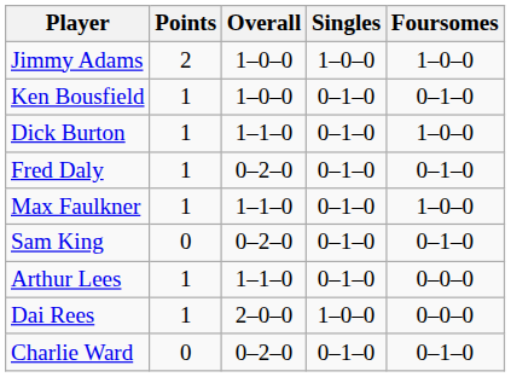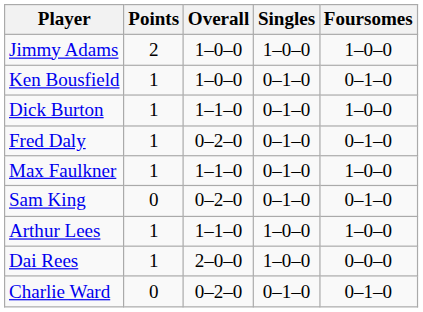Arthur Lees | Singles: 0–1–0 -> 1–0–0
Arthur Lees | Foursomes: 0–0–0 -> 1–0–0
